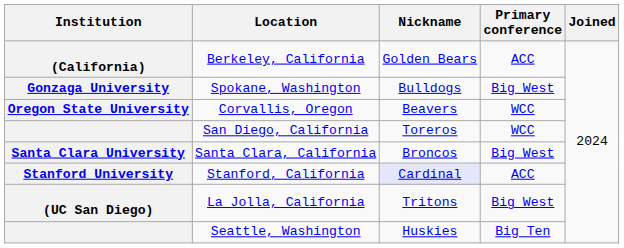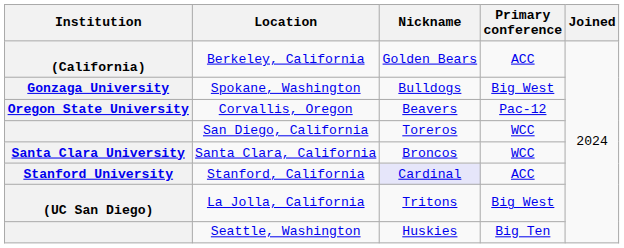Corvallis, Oregon | Primary conference: WCC -> Pac-12
Santa Clara, California | Primary conference: Big West -> WCC
